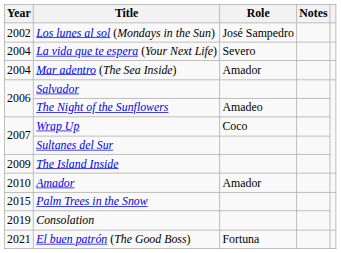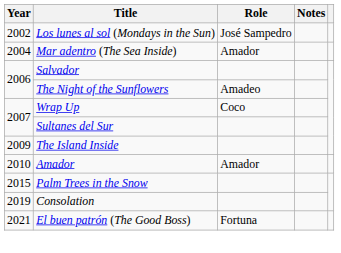- row: 2004 | La vida que te espera (Your Next Life) | Severo
